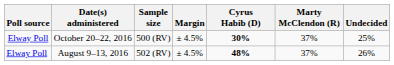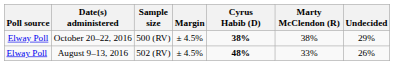October 20–22, 2016 | Cyrus Habib (D): 30% -> 38%
October 20–22, 2016 | Marty McClendon (R): 37% -> 38%
October 20–22, 2016 | Undecided: 25% -> 29%
August 9–13, 2016 | Marty McClendon (R): 37% -> 33%
